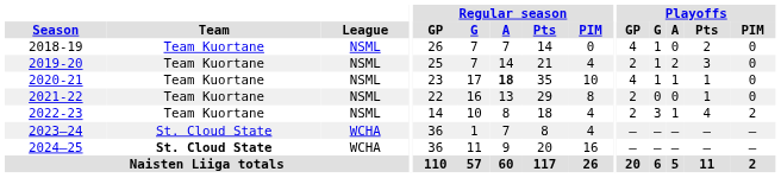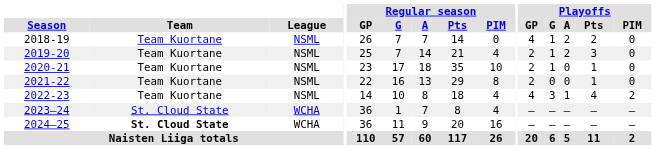2018-19 | Playoffs / A: 0 -> 2
2020-21 | Regular season / A: bold -> normal
2020-21 | Playoffs / GP: 4 -> 2
2020-21 | Playoffs / A: 1 -> 0
2022-23 | Playoffs / GP: 2 -> 4
